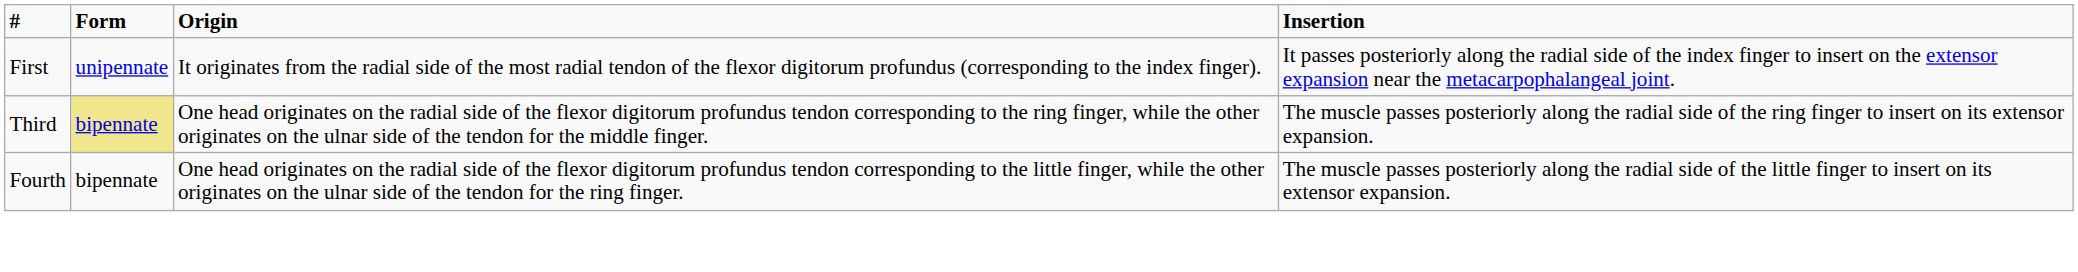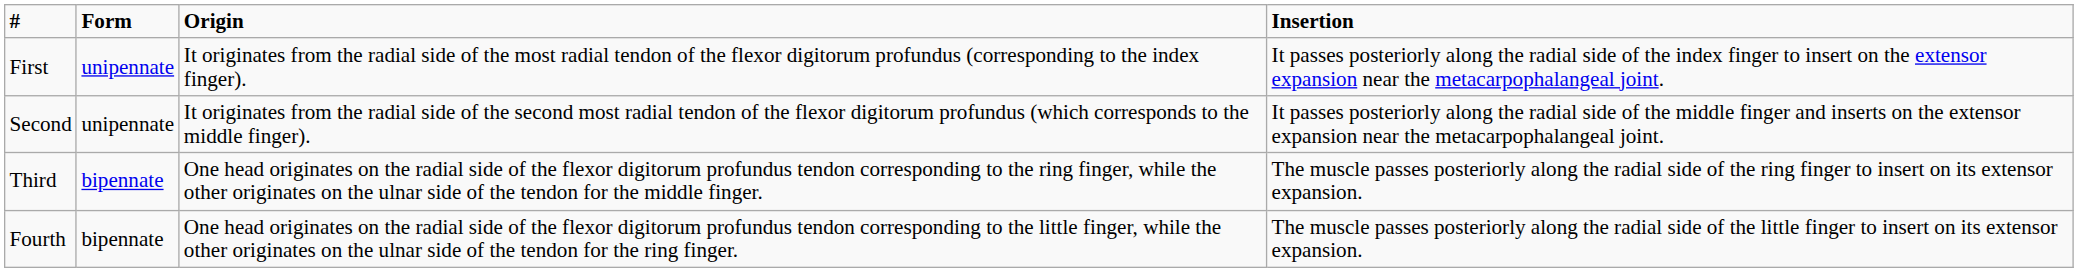+ row: Second | unipennate | It originates from the radial side of the second most radial tendon of the flexor digitorum profundus (which corresponds to the middle finger). | It passes posteriorly along the radial side of the middle finger and inserts on the extensor expansion near the metacarpophalangeal joint.
Third | Form: khaki background -> no background
